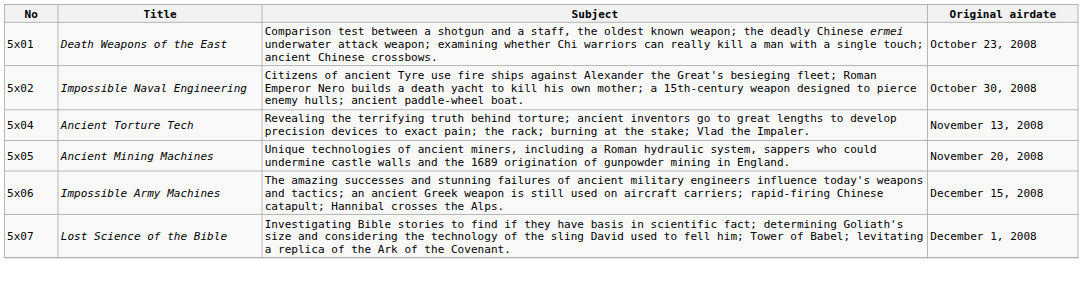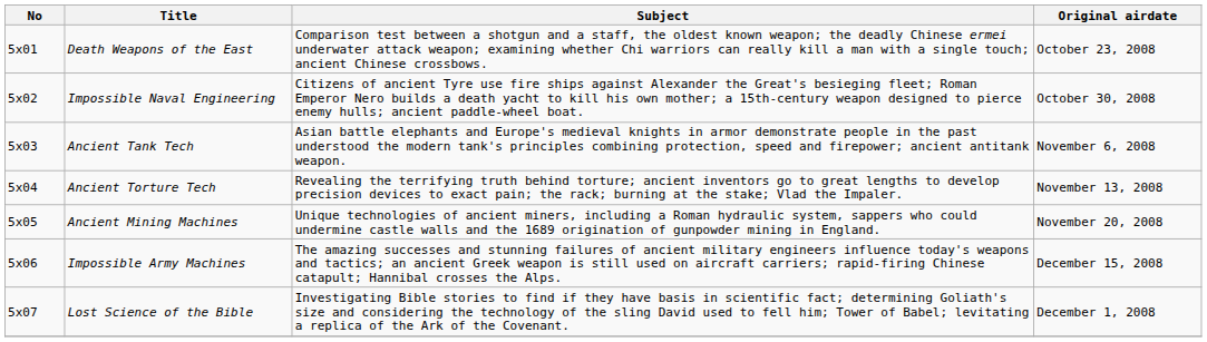+ row: 5x03 | Ancient Tank Tech | Asian battle elephants and Europe's medieval knights in armor demonstrate people in the past understood the modern tank's principles combining protection, speed and firepower; ancient antitank weapon. | November 6, 2008
